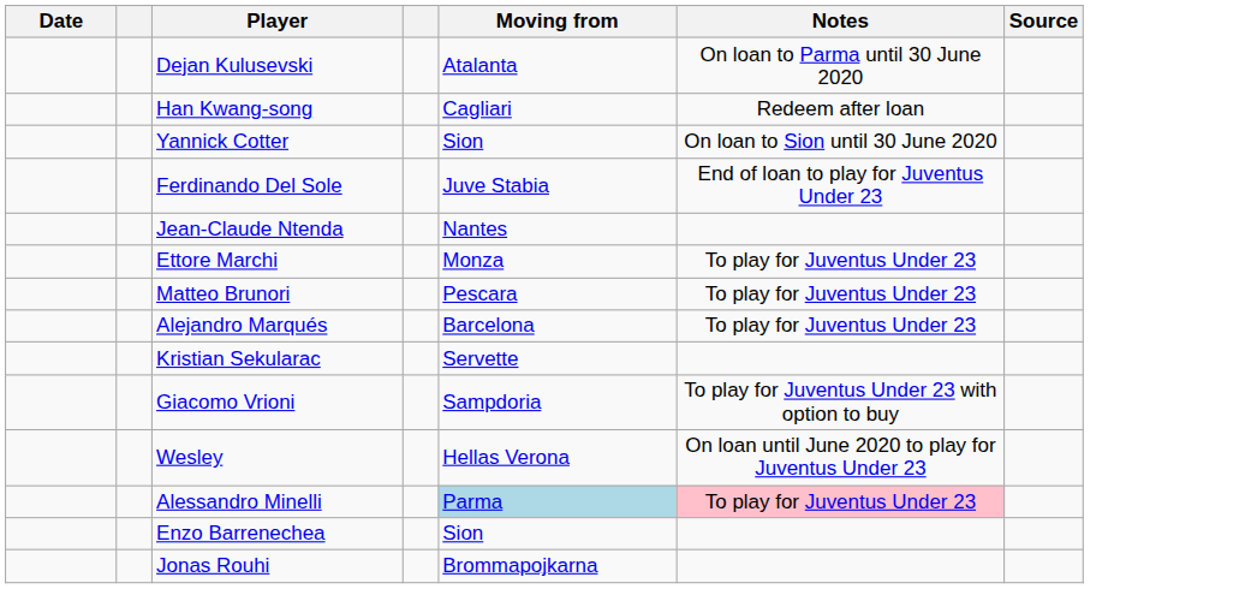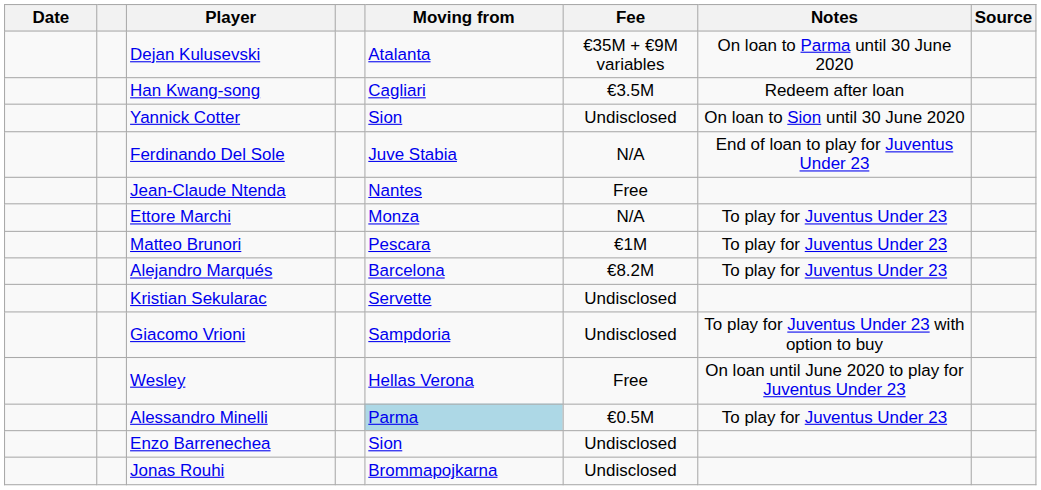+ column: Fee | €35M + €9M variables | €3.5M | Undisclosed | N/A | Free | N/A | €1M | €8.2M | Undisclosed | Undisclosed | Free | €0.5M | Undisclosed | Undisclosed
Alessandro Minelli | Notes: pink background -> no background
